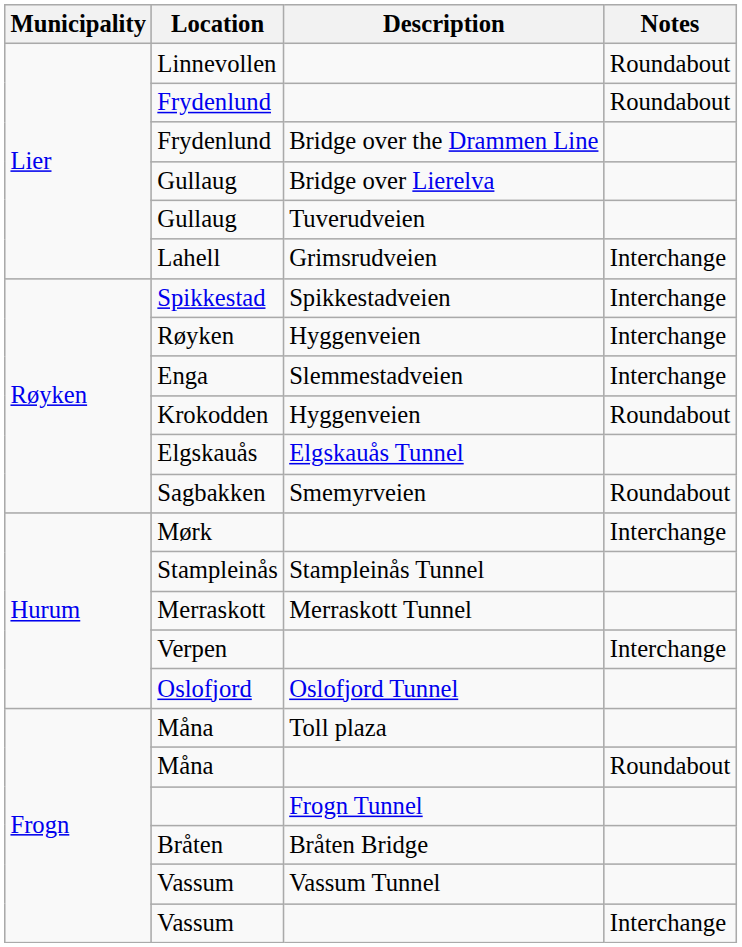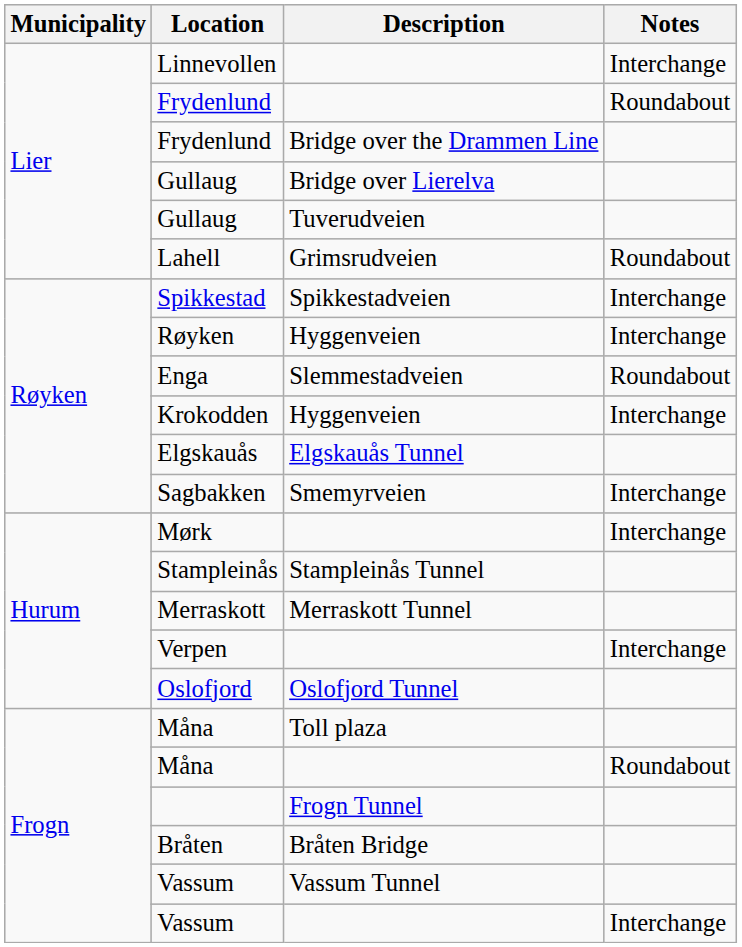Linnevollen | Notes: Roundabout -> Interchange
Lahell | Notes: Interchange -> Roundabout
Enga | Notes: Interchange -> Roundabout
Krokodden | Notes: Roundabout -> Interchange
Sagbakken | Notes: Roundabout -> Interchange
